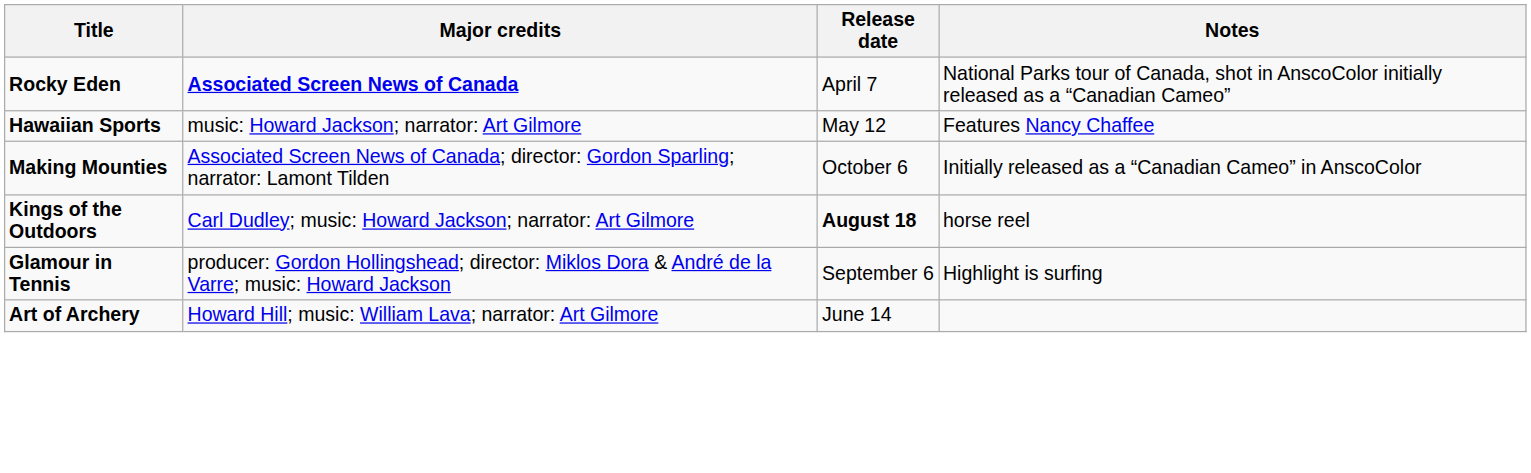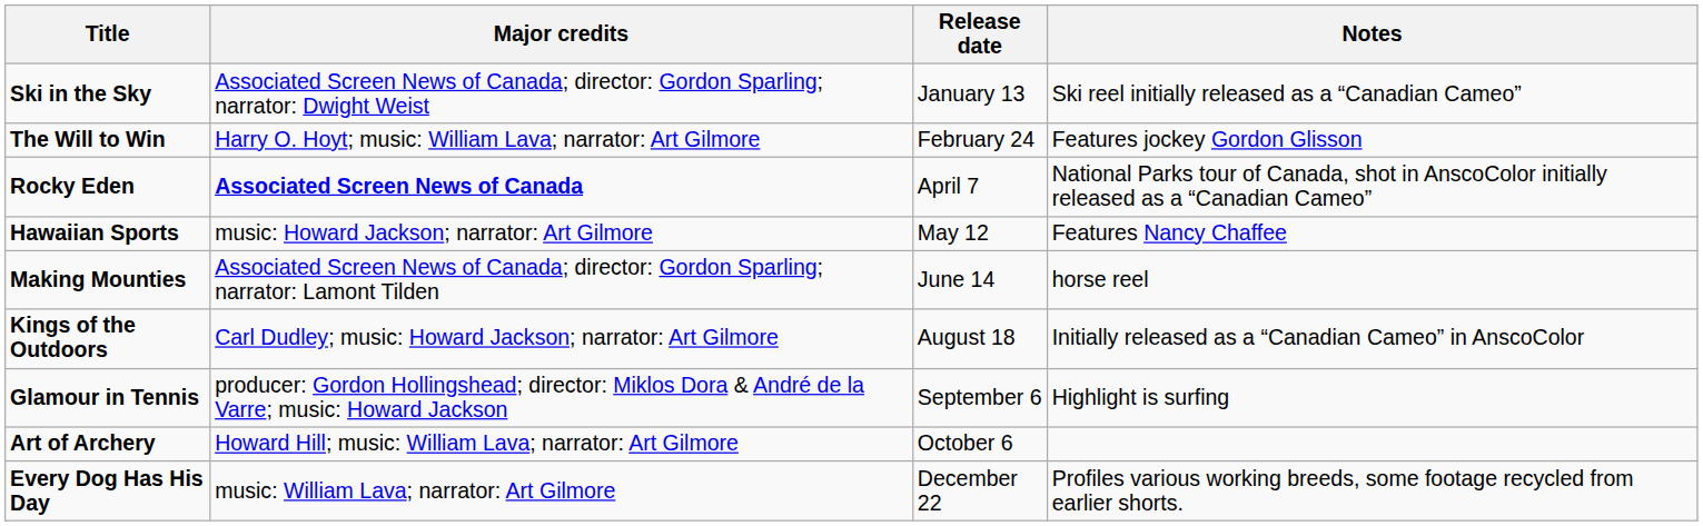+ row: Ski in the Sky | Associated Screen News of Canada; director: Gordon Sparling; narrator: Dwight Weist | January 13 | Ski reel initially released as a “Canadian Cameo”
+ row: The Will to Win | Harry O. Hoyt; music: William Lava; narrator: Art Gilmore | February 24 | Features jockey Gordon Glisson
Making Mounties | Release date: October 6 -> June 14
Making Mounties | Notes: Initially released as a “Canadian Cameo” in AnscoColor -> horse reel
Kings of the Outdoors | Release date: bold -> normal
Kings of the Outdoors | Notes: horse reel -> Initially released as a “Canadian Cameo” in AnscoColor
Art of Archery | Release date: June 14 -> October 6
+ row: Every Dog Has His Day | music: William Lava; narrator: Art Gilmore | December 22 | Profiles various working breeds, some footage recycled from earlier shorts.
